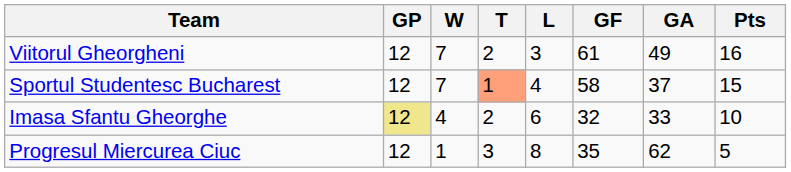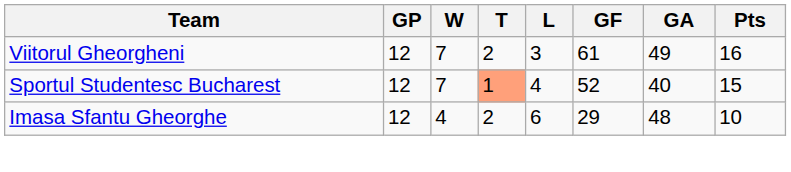Sportul Studentesc Bucharest | GF: 58 -> 52
Sportul Studentesc Bucharest | GA: 37 -> 40
Imasa Sfantu Gheorghe | GP: khaki background -> no background
Imasa Sfantu Gheorghe | GF: 32 -> 29
Imasa Sfantu Gheorghe | GA: 33 -> 48
- row: Progresul Miercurea Ciuc | 12 | 1 | 3 | 8 | 35 | 62 | 5
